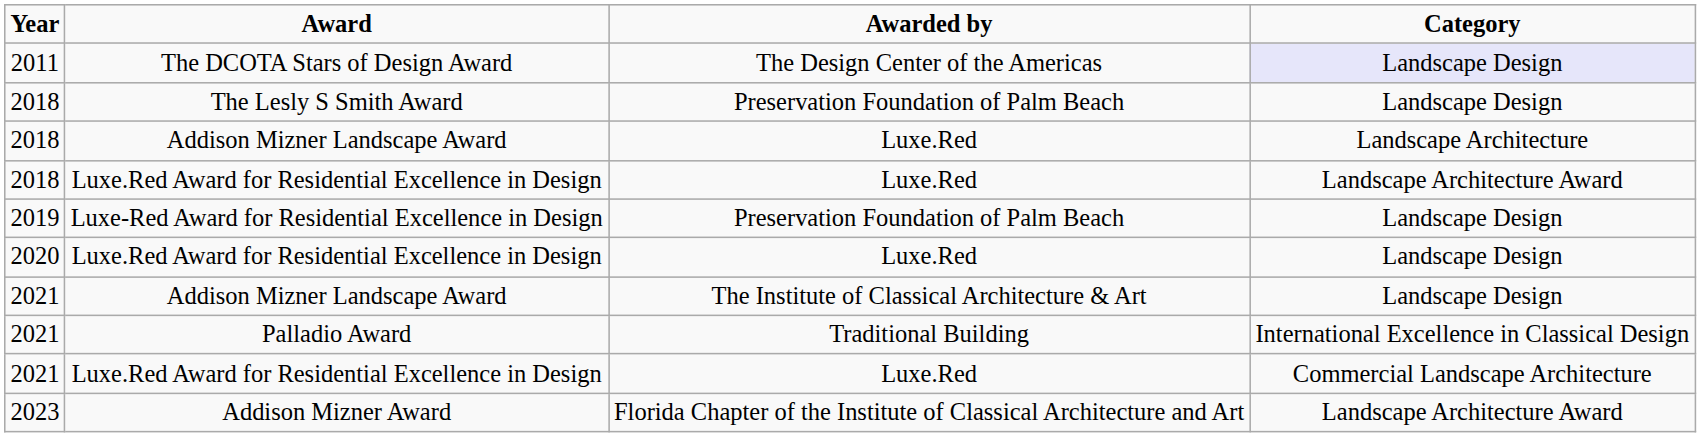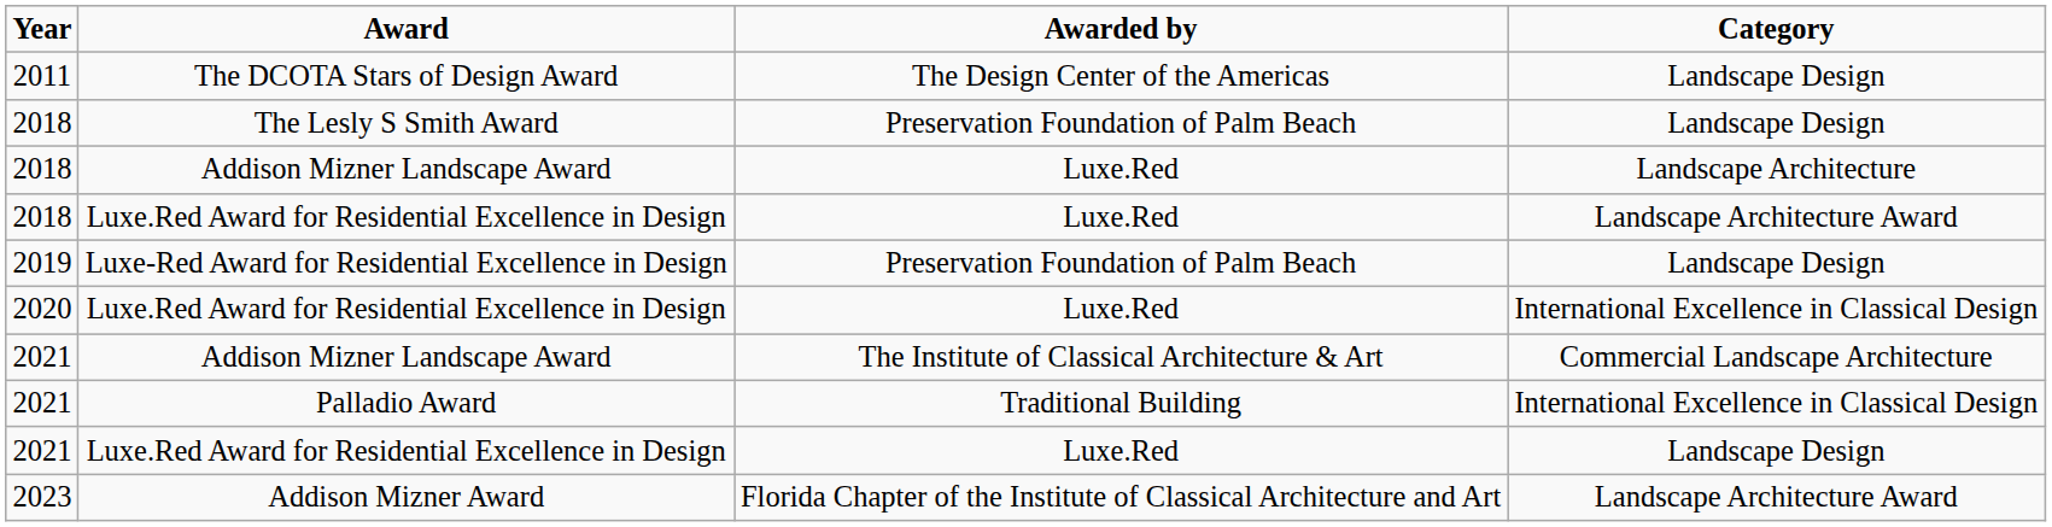The DCOTA Stars of Design Award | Category: lavender background -> no background
2020 / Luxe.Red Award for Residential Excellence in Design | Category: Landscape Design -> International Excellence in Classical Design
2021 / Addison Mizner Landscape Award | Category: Landscape Design -> Commercial Landscape Architecture
2021 / Luxe.Red Award for Residential Excellence in Design | Category: Commercial Landscape Architecture -> Landscape Design
